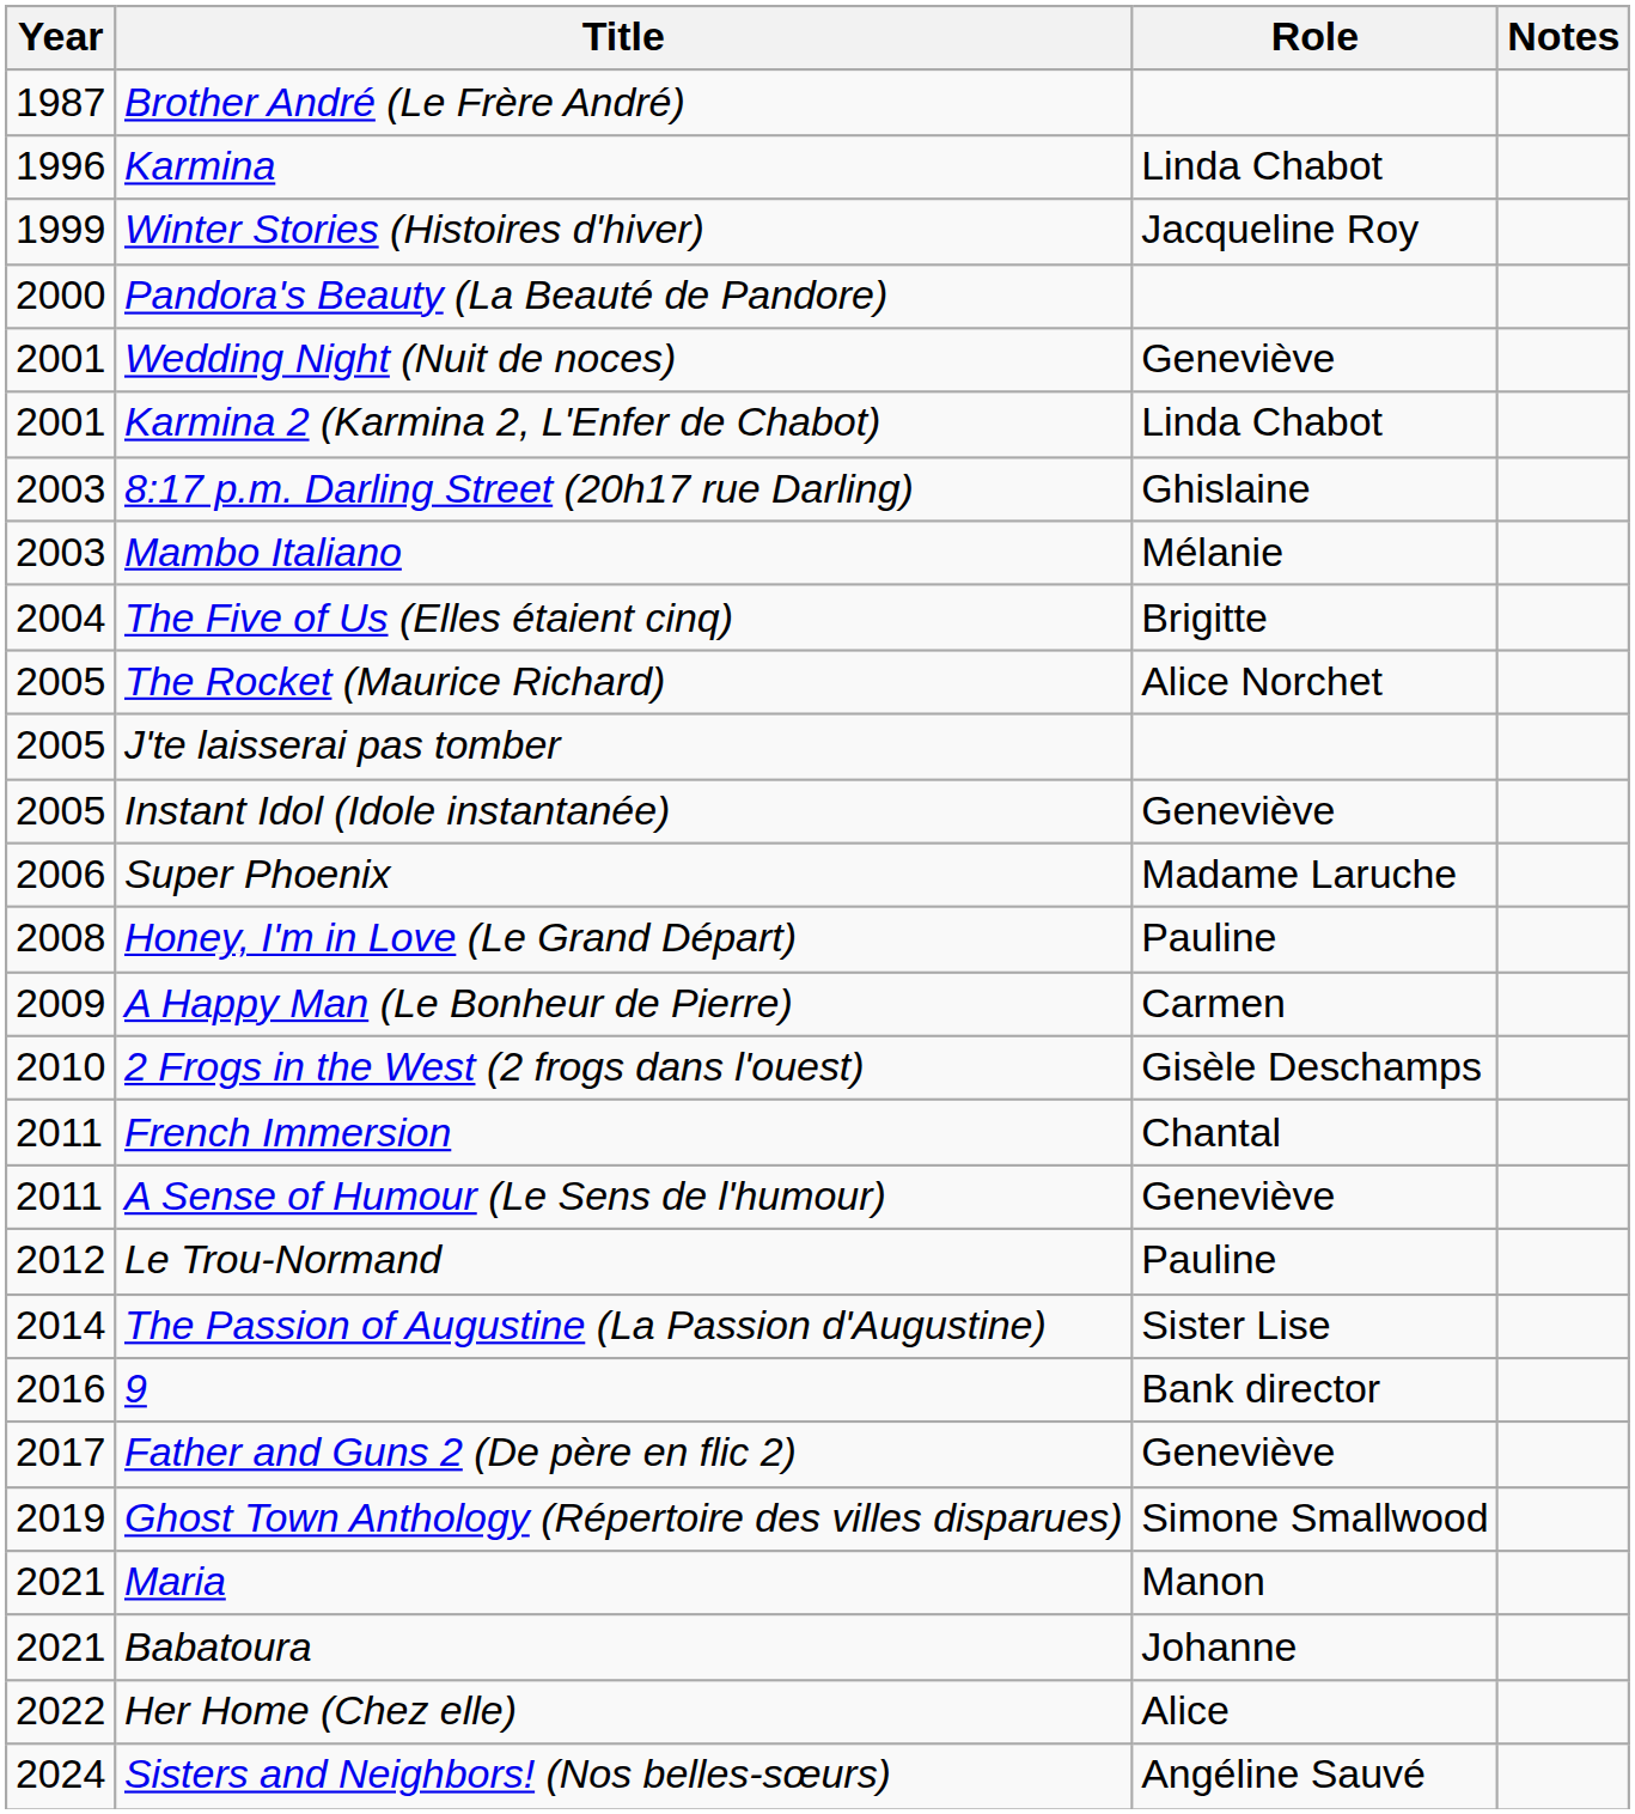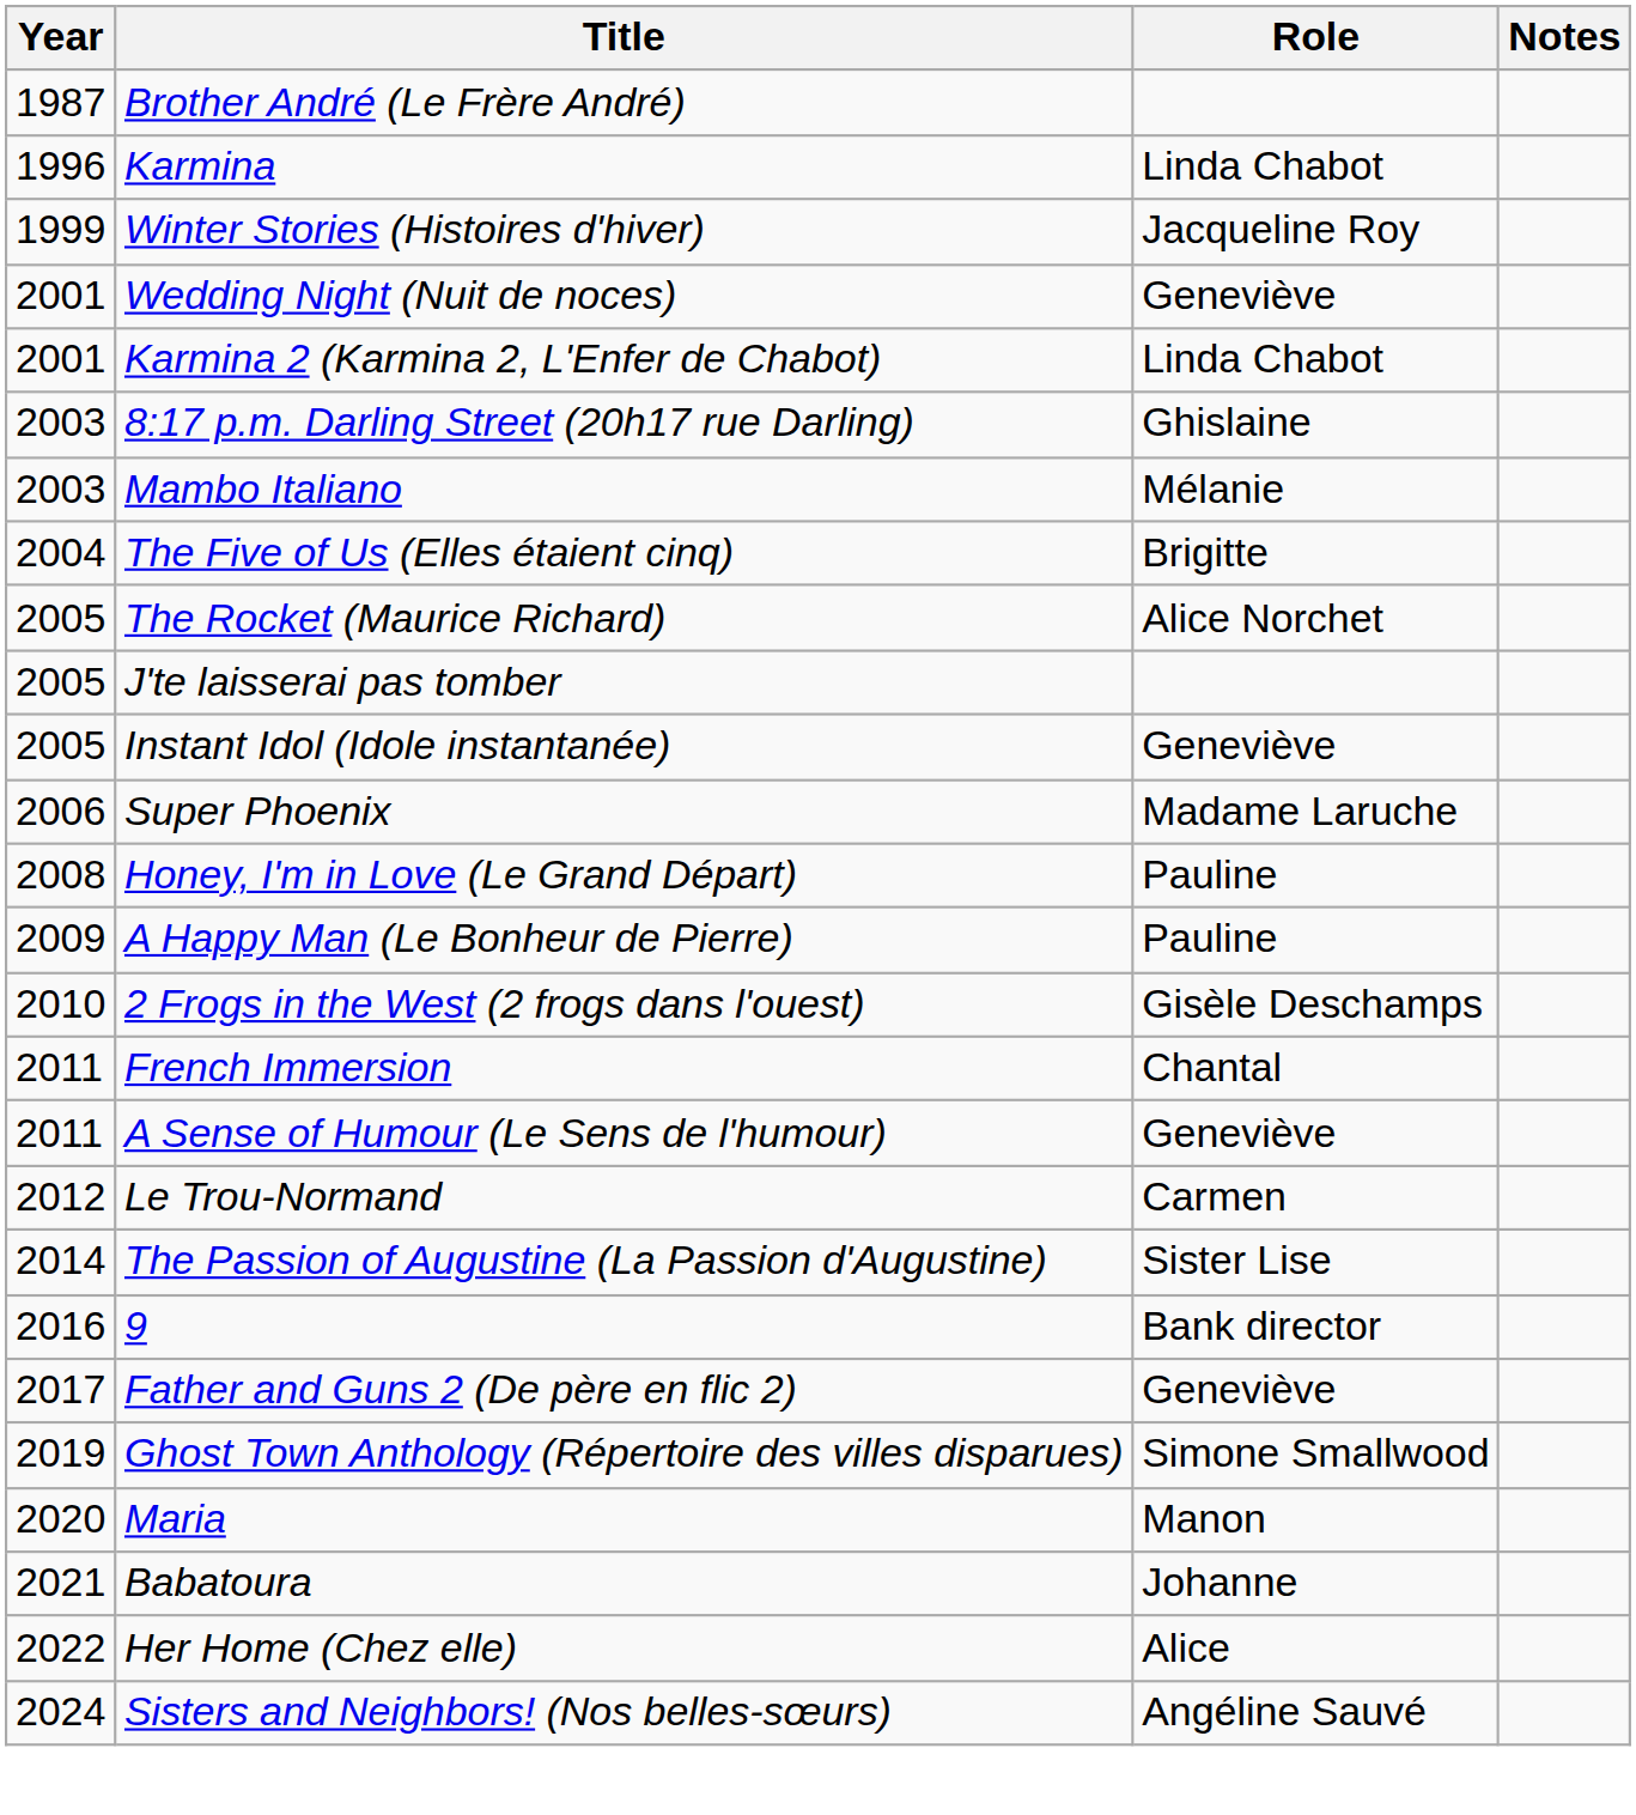- row: 2000 | Pandora's Beauty (La Beauté de Pandore)
A Happy Man (Le Bonheur de Pierre) | Role: Carmen -> Pauline
Le Trou-Normand | Role: Pauline -> Carmen
Maria | Year: 2021 -> 2020
